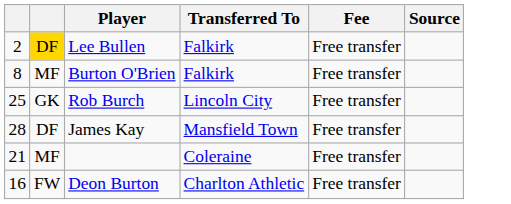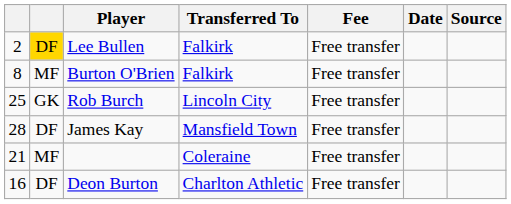+ column: Date
Deon Burton | column 2: FW -> DF
